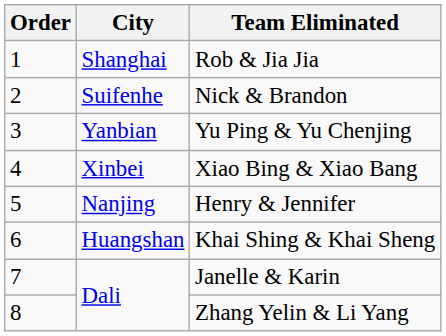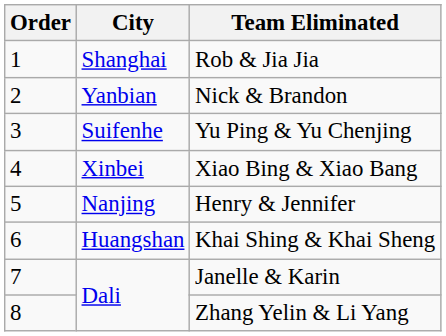Nick & Brandon | City: Suifenhe -> Yanbian
Yu Ping & Yu Chenjing | City: Yanbian -> Suifenhe
